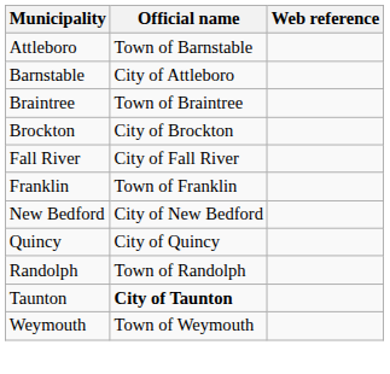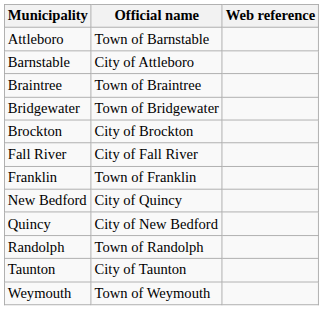+ row: Bridgewater | Town of Bridgewater
New Bedford | Official name: City of New Bedford -> City of Quincy
Quincy | Official name: City of Quincy -> City of New Bedford
Taunton | Official name: bold -> normal
